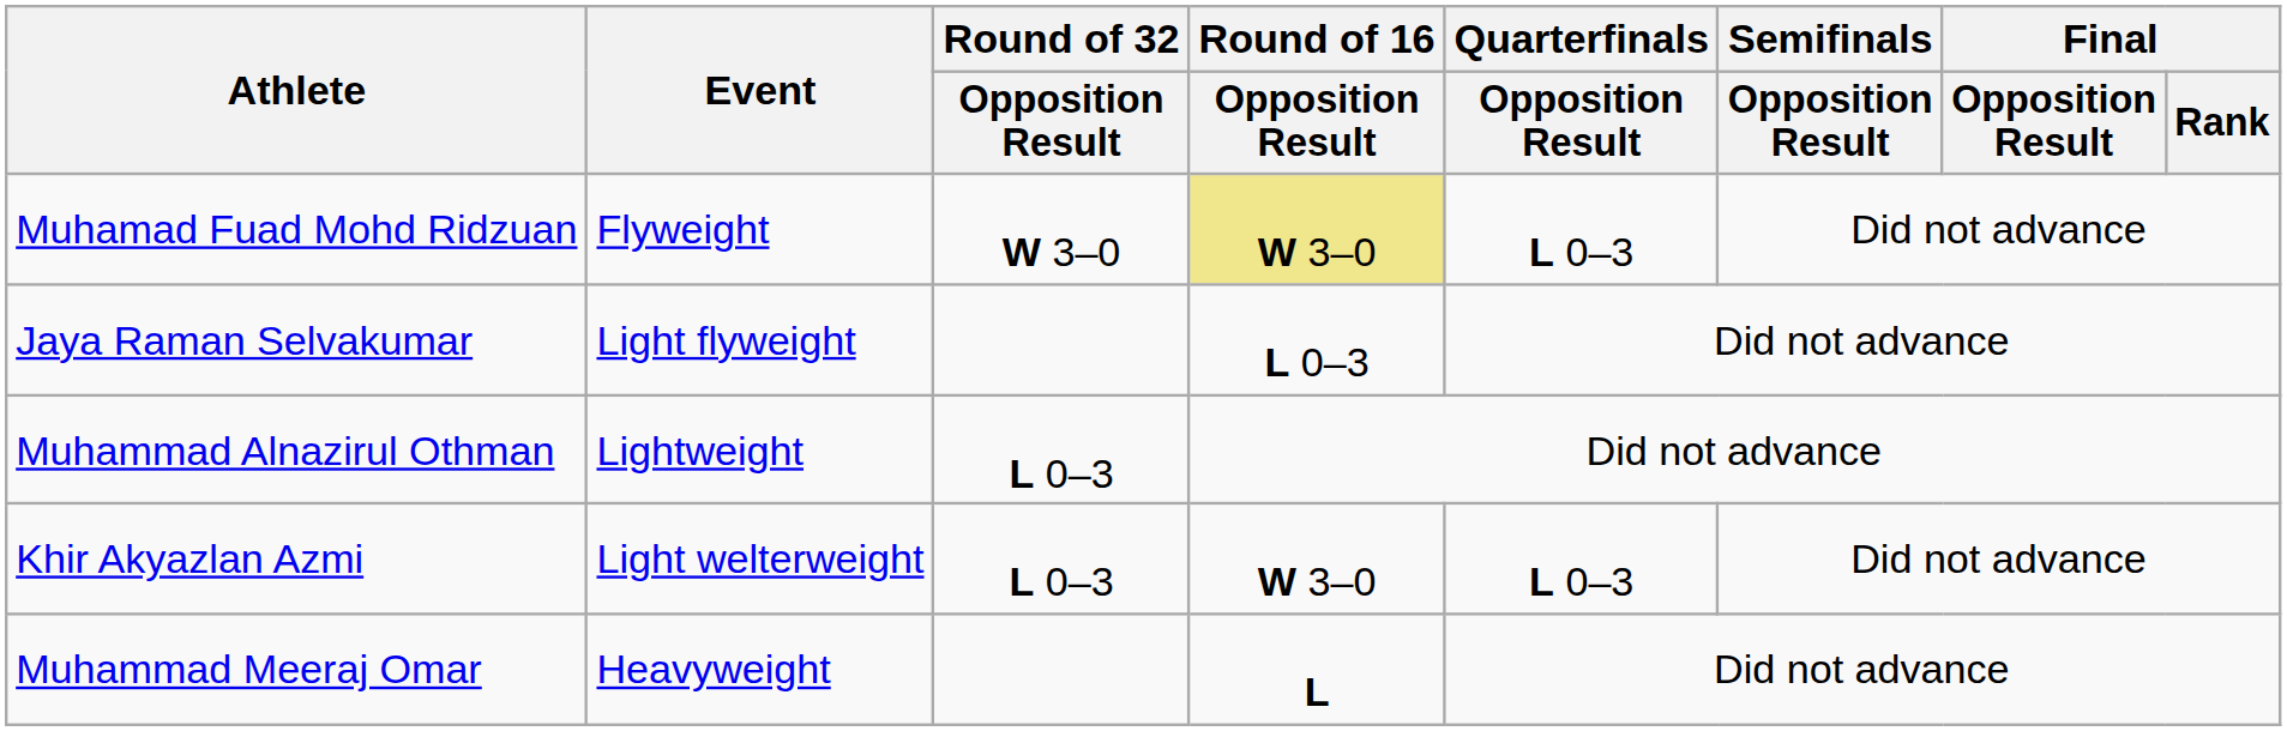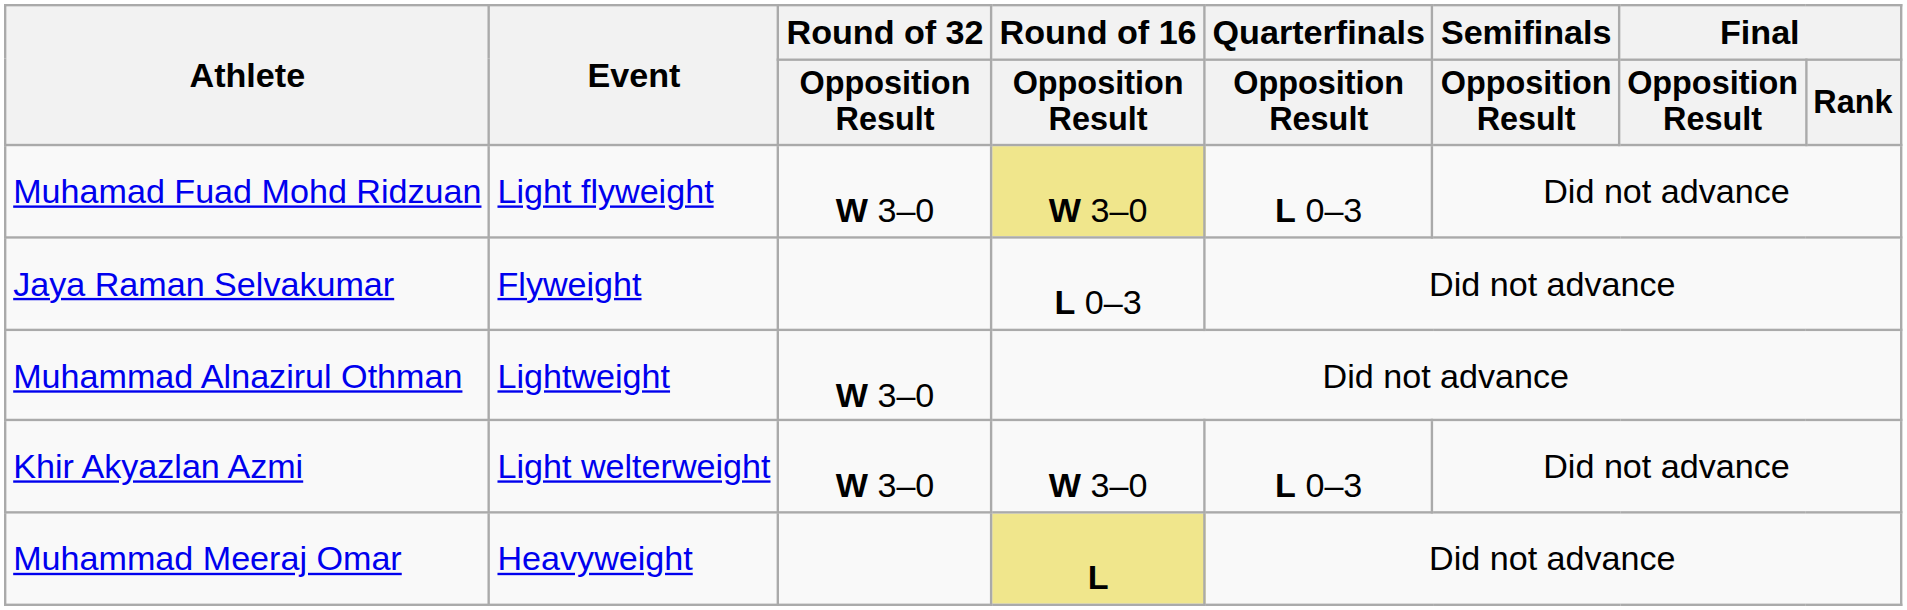Muhamad Fuad Mohd Ridzuan | Event: Flyweight -> Light flyweight
Jaya Raman Selvakumar | Event: Light flyweight -> Flyweight
Muhammad Alnazirul Othman | Round of 32 / Opposition Result: L 0–3 -> W 3–0
Khir Akyazlan Azmi | Round of 32 / Opposition Result: L 0–3 -> W 3–0
Muhammad Meeraj Omar | Round of 16 / Opposition Result: no background -> khaki background
